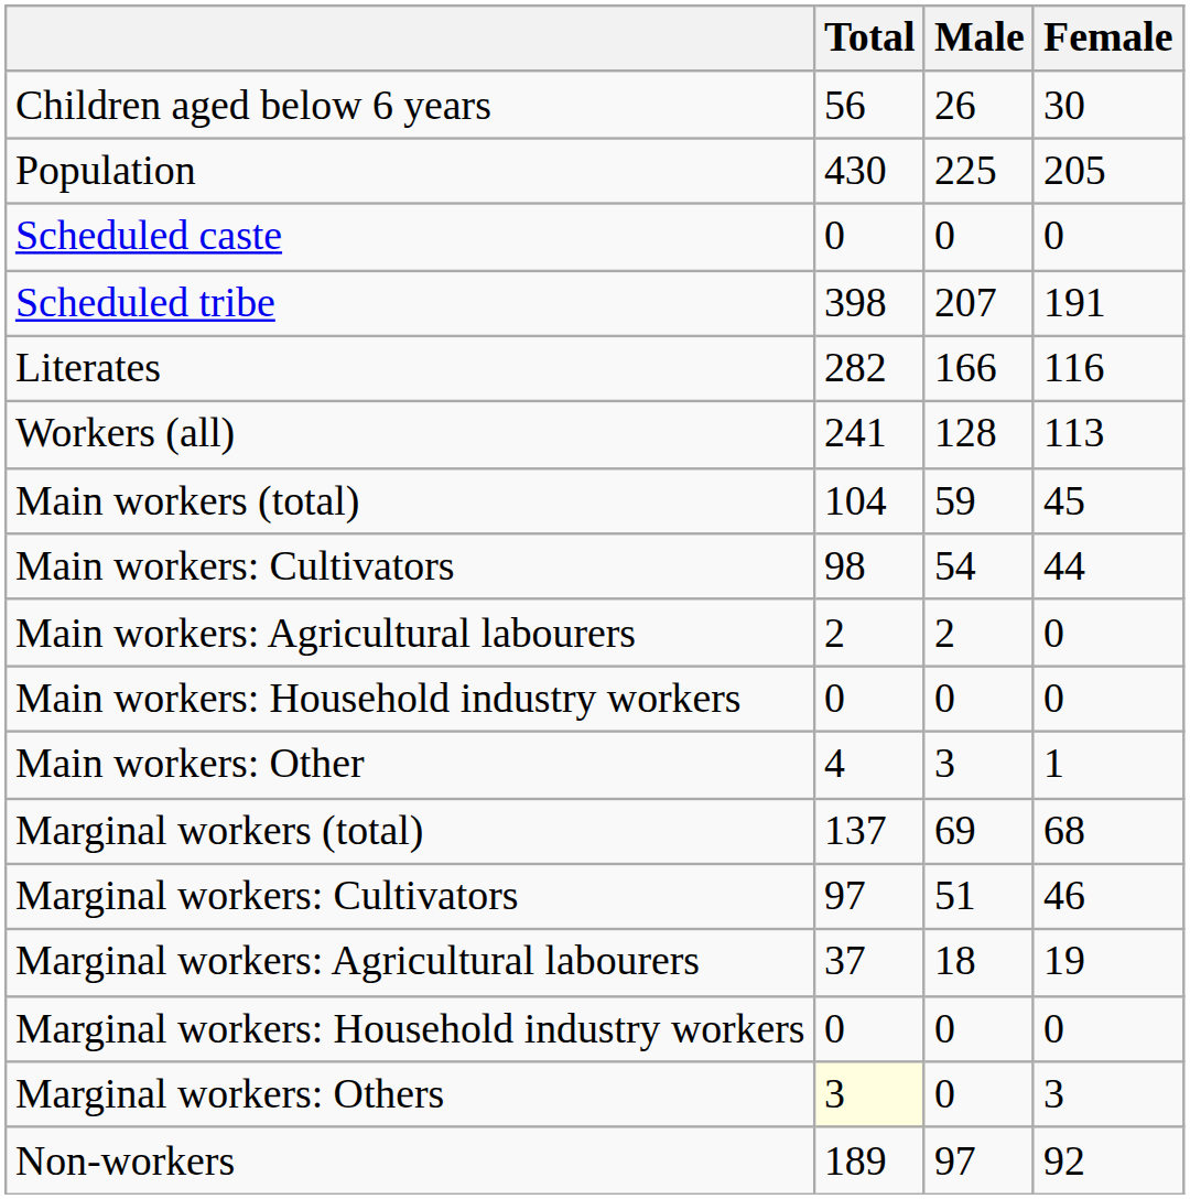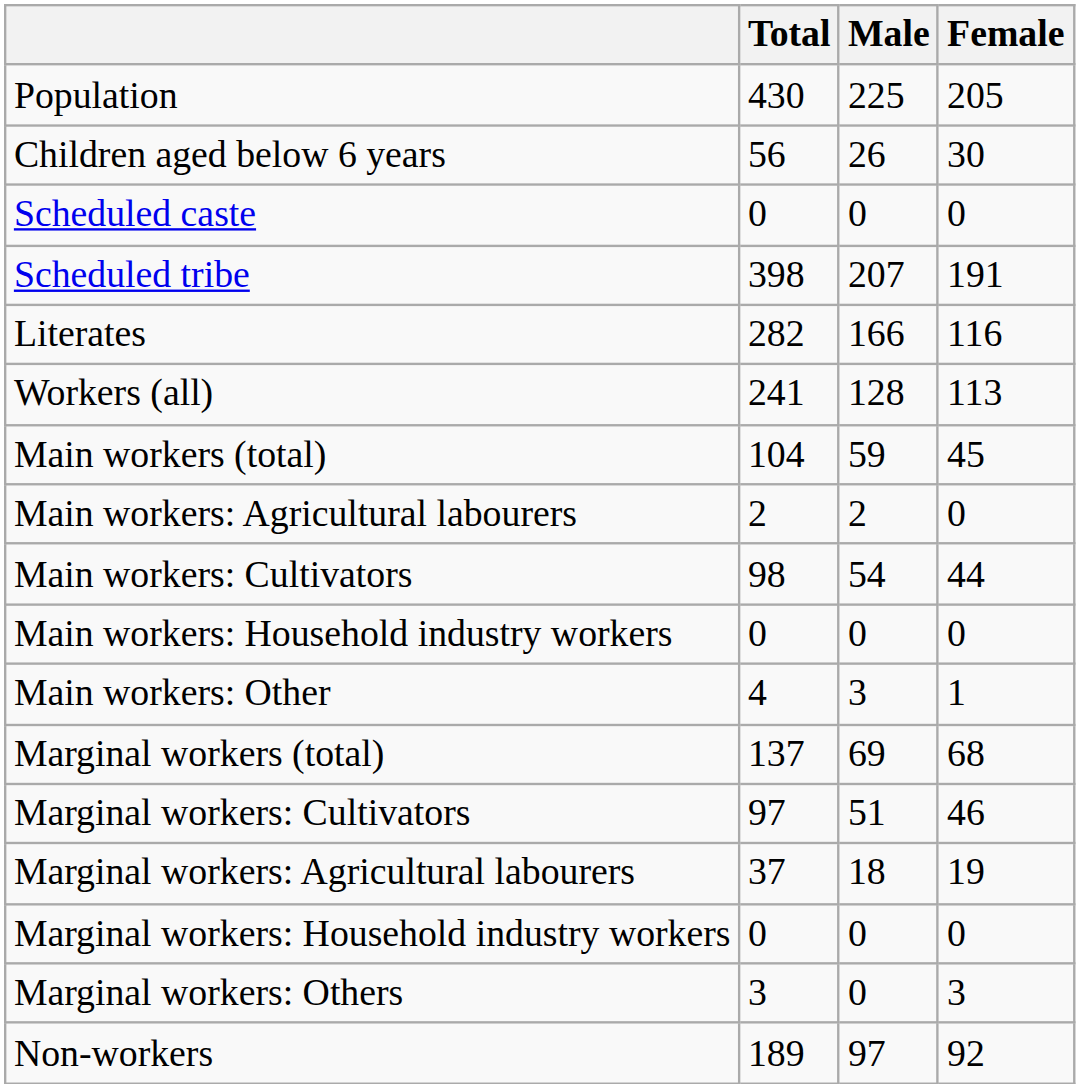rows swapped: Population <-> Children aged below 6 years
rows swapped: Main workers: Cultivators <-> Main workers: Agricultural labourers
Marginal workers: Others | Total: lightyellow background -> no background
